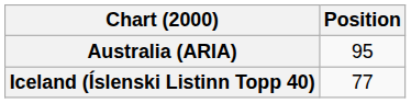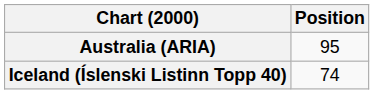Iceland (Íslenski Listinn Topp 40) | Position: 77 -> 74
